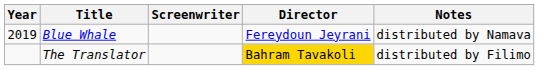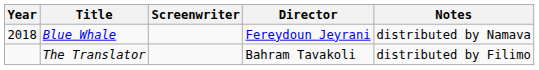Blue Whale | Year: 2019 -> 2018
The Translator | Director: gold background -> no background
